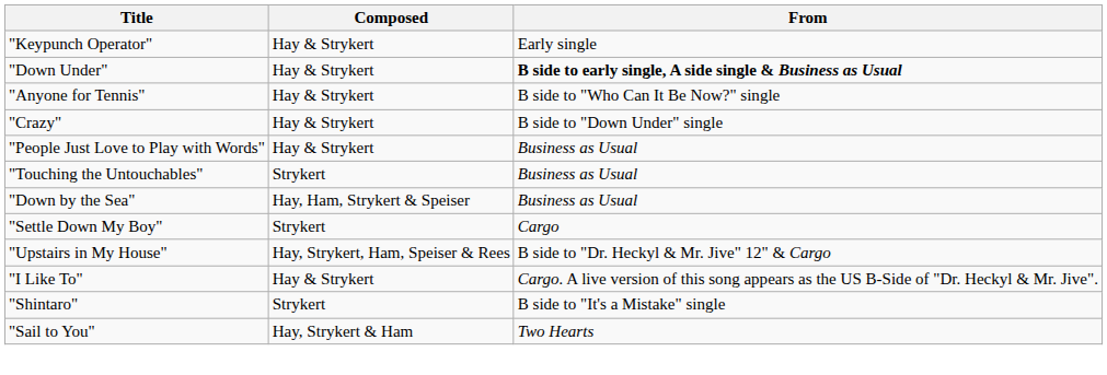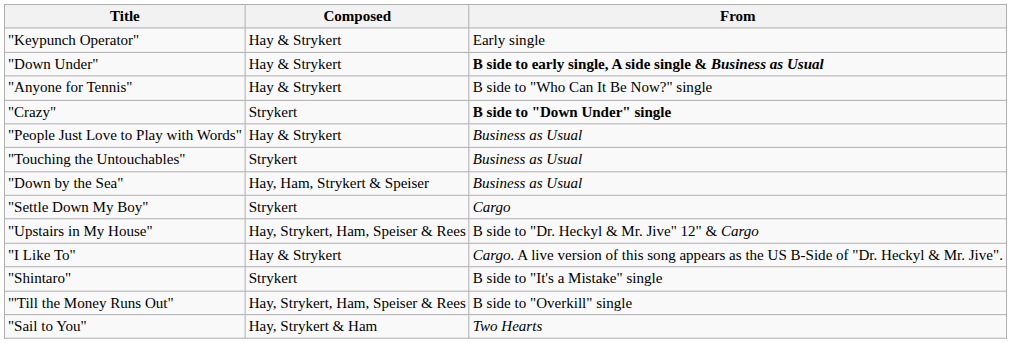"Crazy" | Composed: Hay & Strykert -> Strykert
"Crazy" | From: normal -> bold
+ row: "'Till the Money Runs Out" | Hay, Strykert, Ham, Speiser & Rees | B side to "Overkill" single
